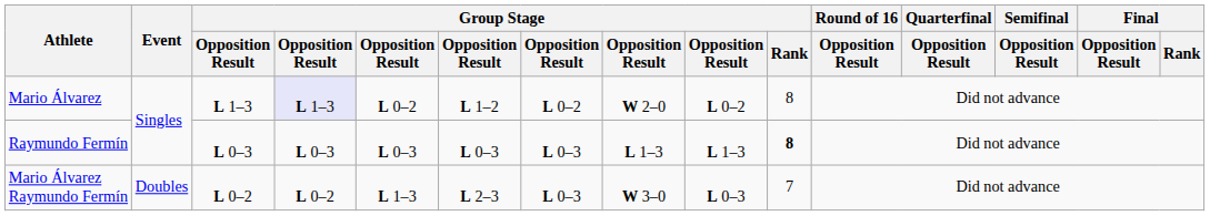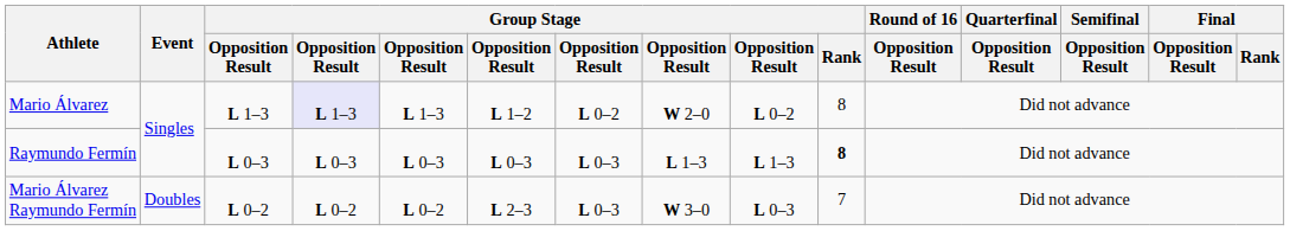Mario Álvarez | column 5: L 0–2 -> L 1–3
Mario Álvarez Raymundo Fermín | column 5: L 1–3 -> L 0–2
